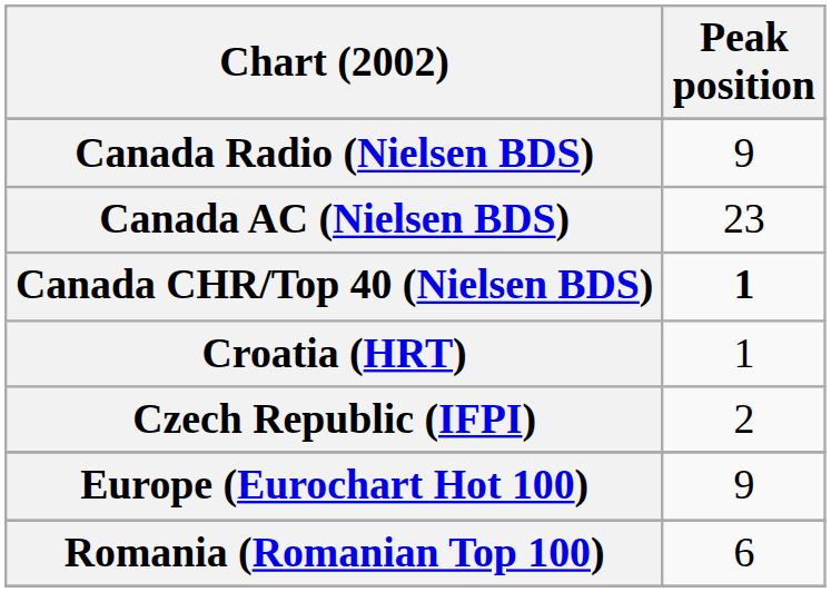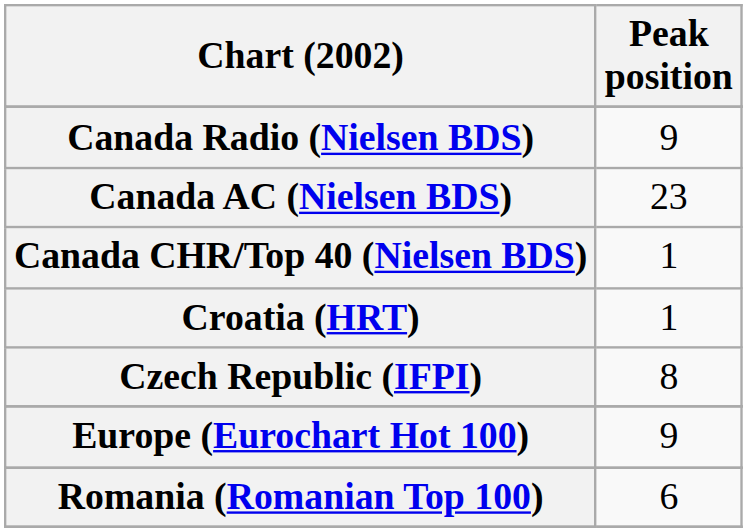Canada CHR/Top 40 (Nielsen BDS) | Peak position: bold -> normal
Czech Republic (IFPI) | Peak position: 2 -> 8
